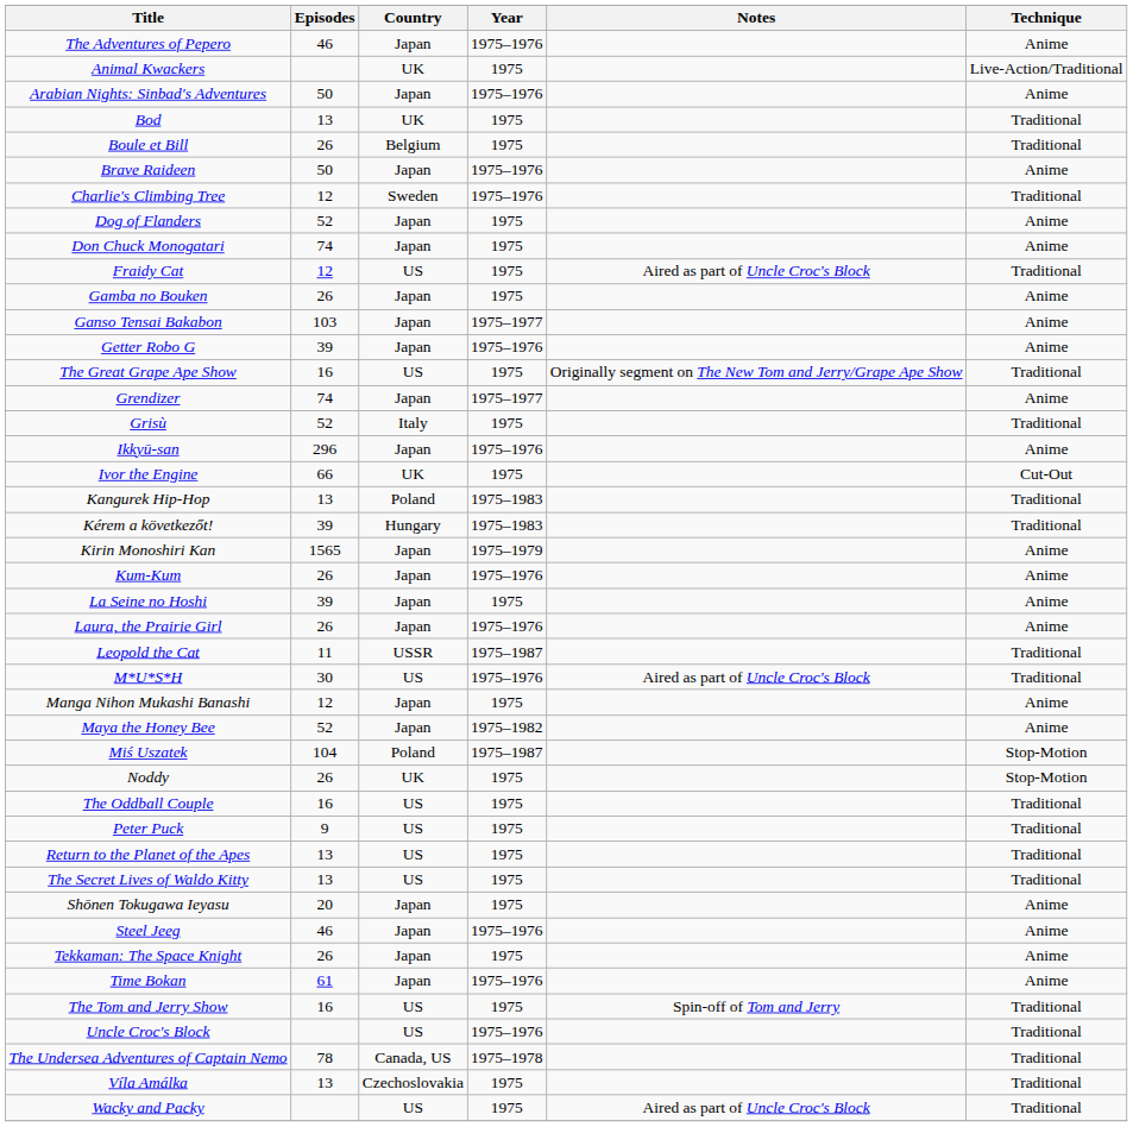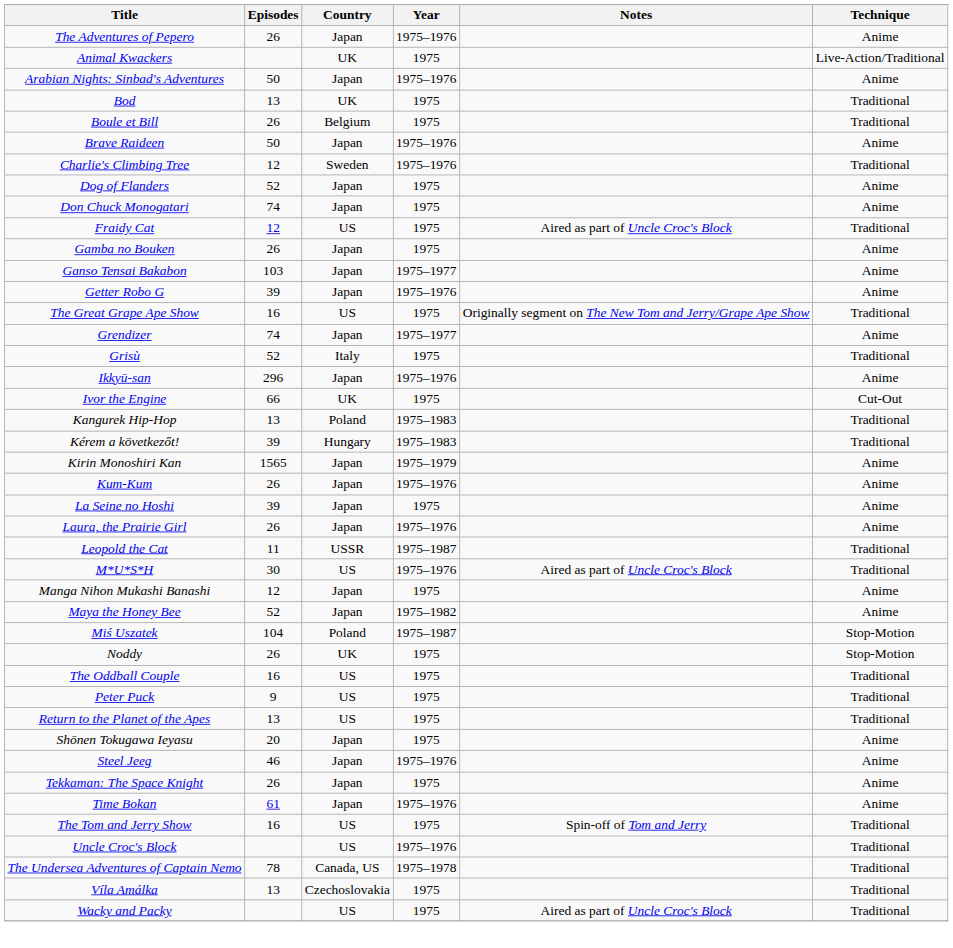The Adventures of Pepero | Episodes: 46 -> 26
- row: The Secret Lives of Waldo Kitty | 13 | US | 1975 | Traditional
